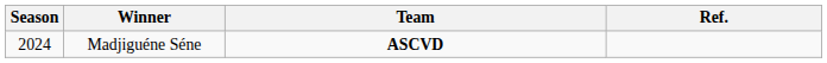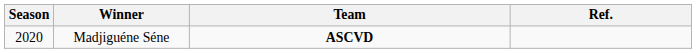Madjiguéne Séne | Season: 2024 -> 2020
